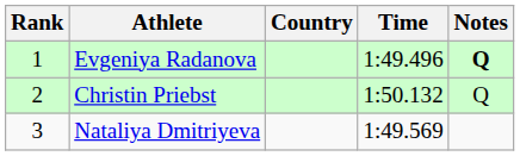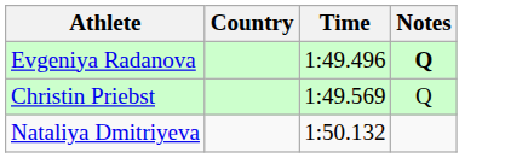- column: Rank | 1 | 2 | 3
Christin Priebst | Time: 1:50.132 -> 1:49.569
Nataliya Dmitriyeva | Time: 1:49.569 -> 1:50.132
